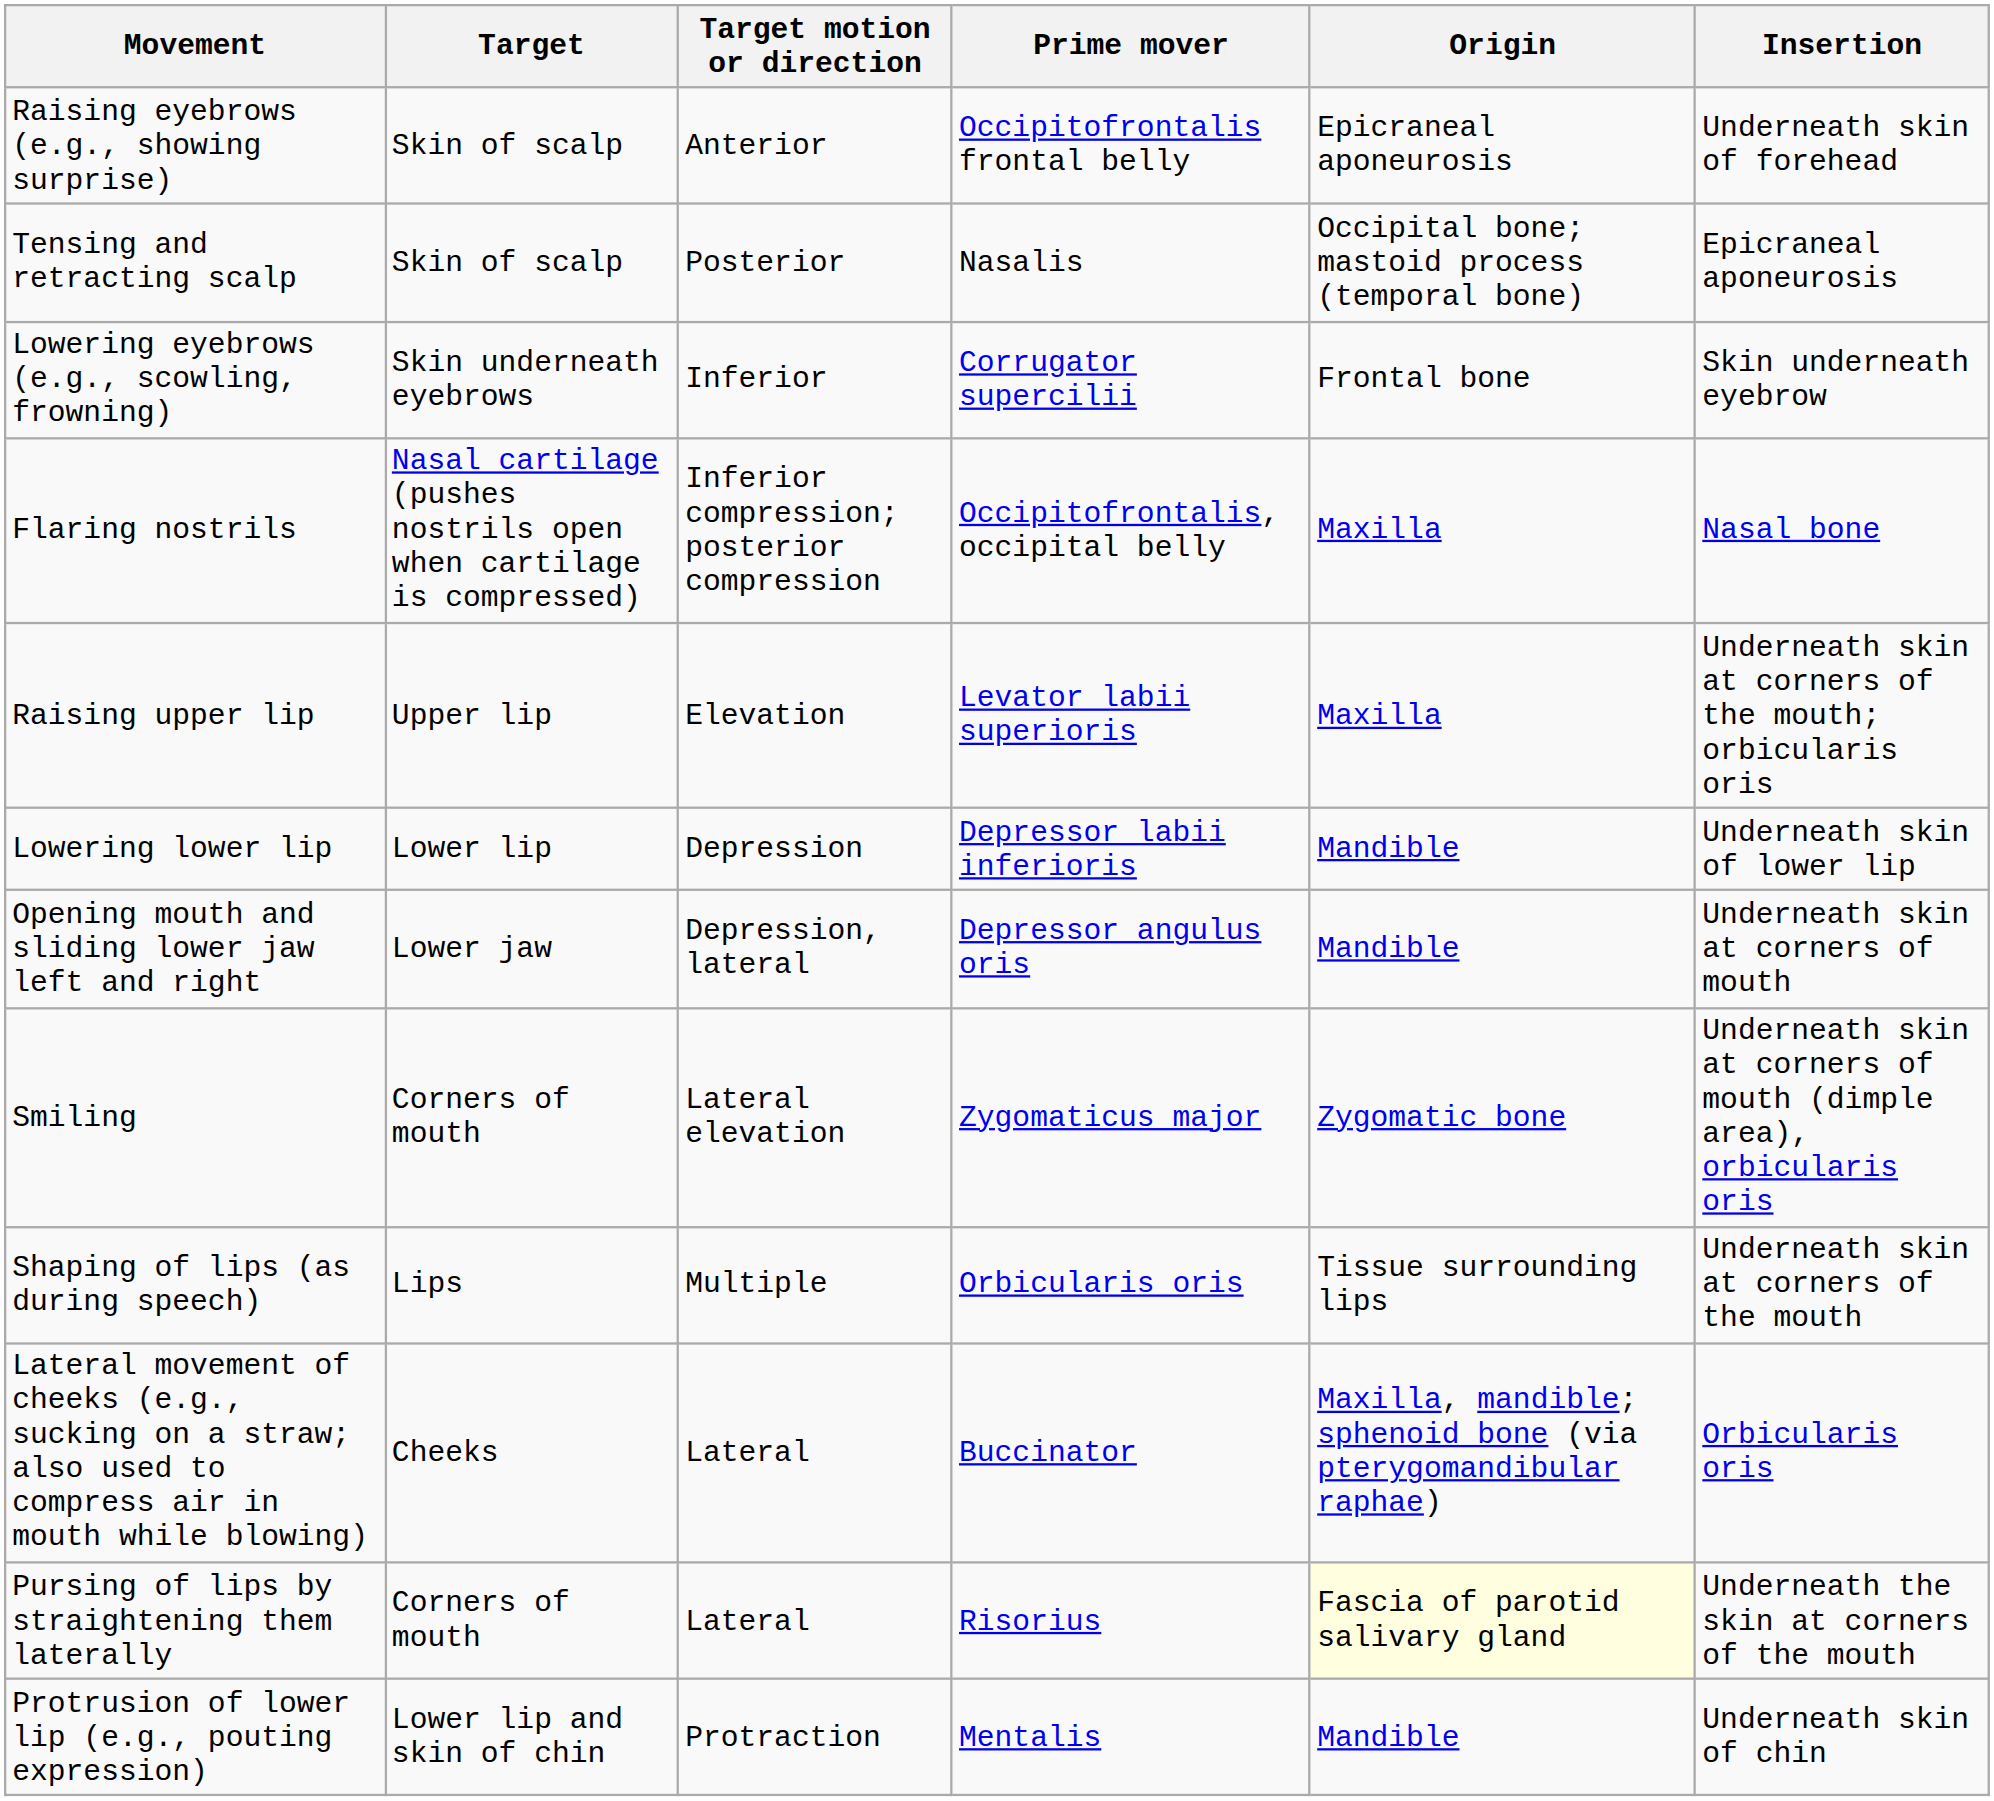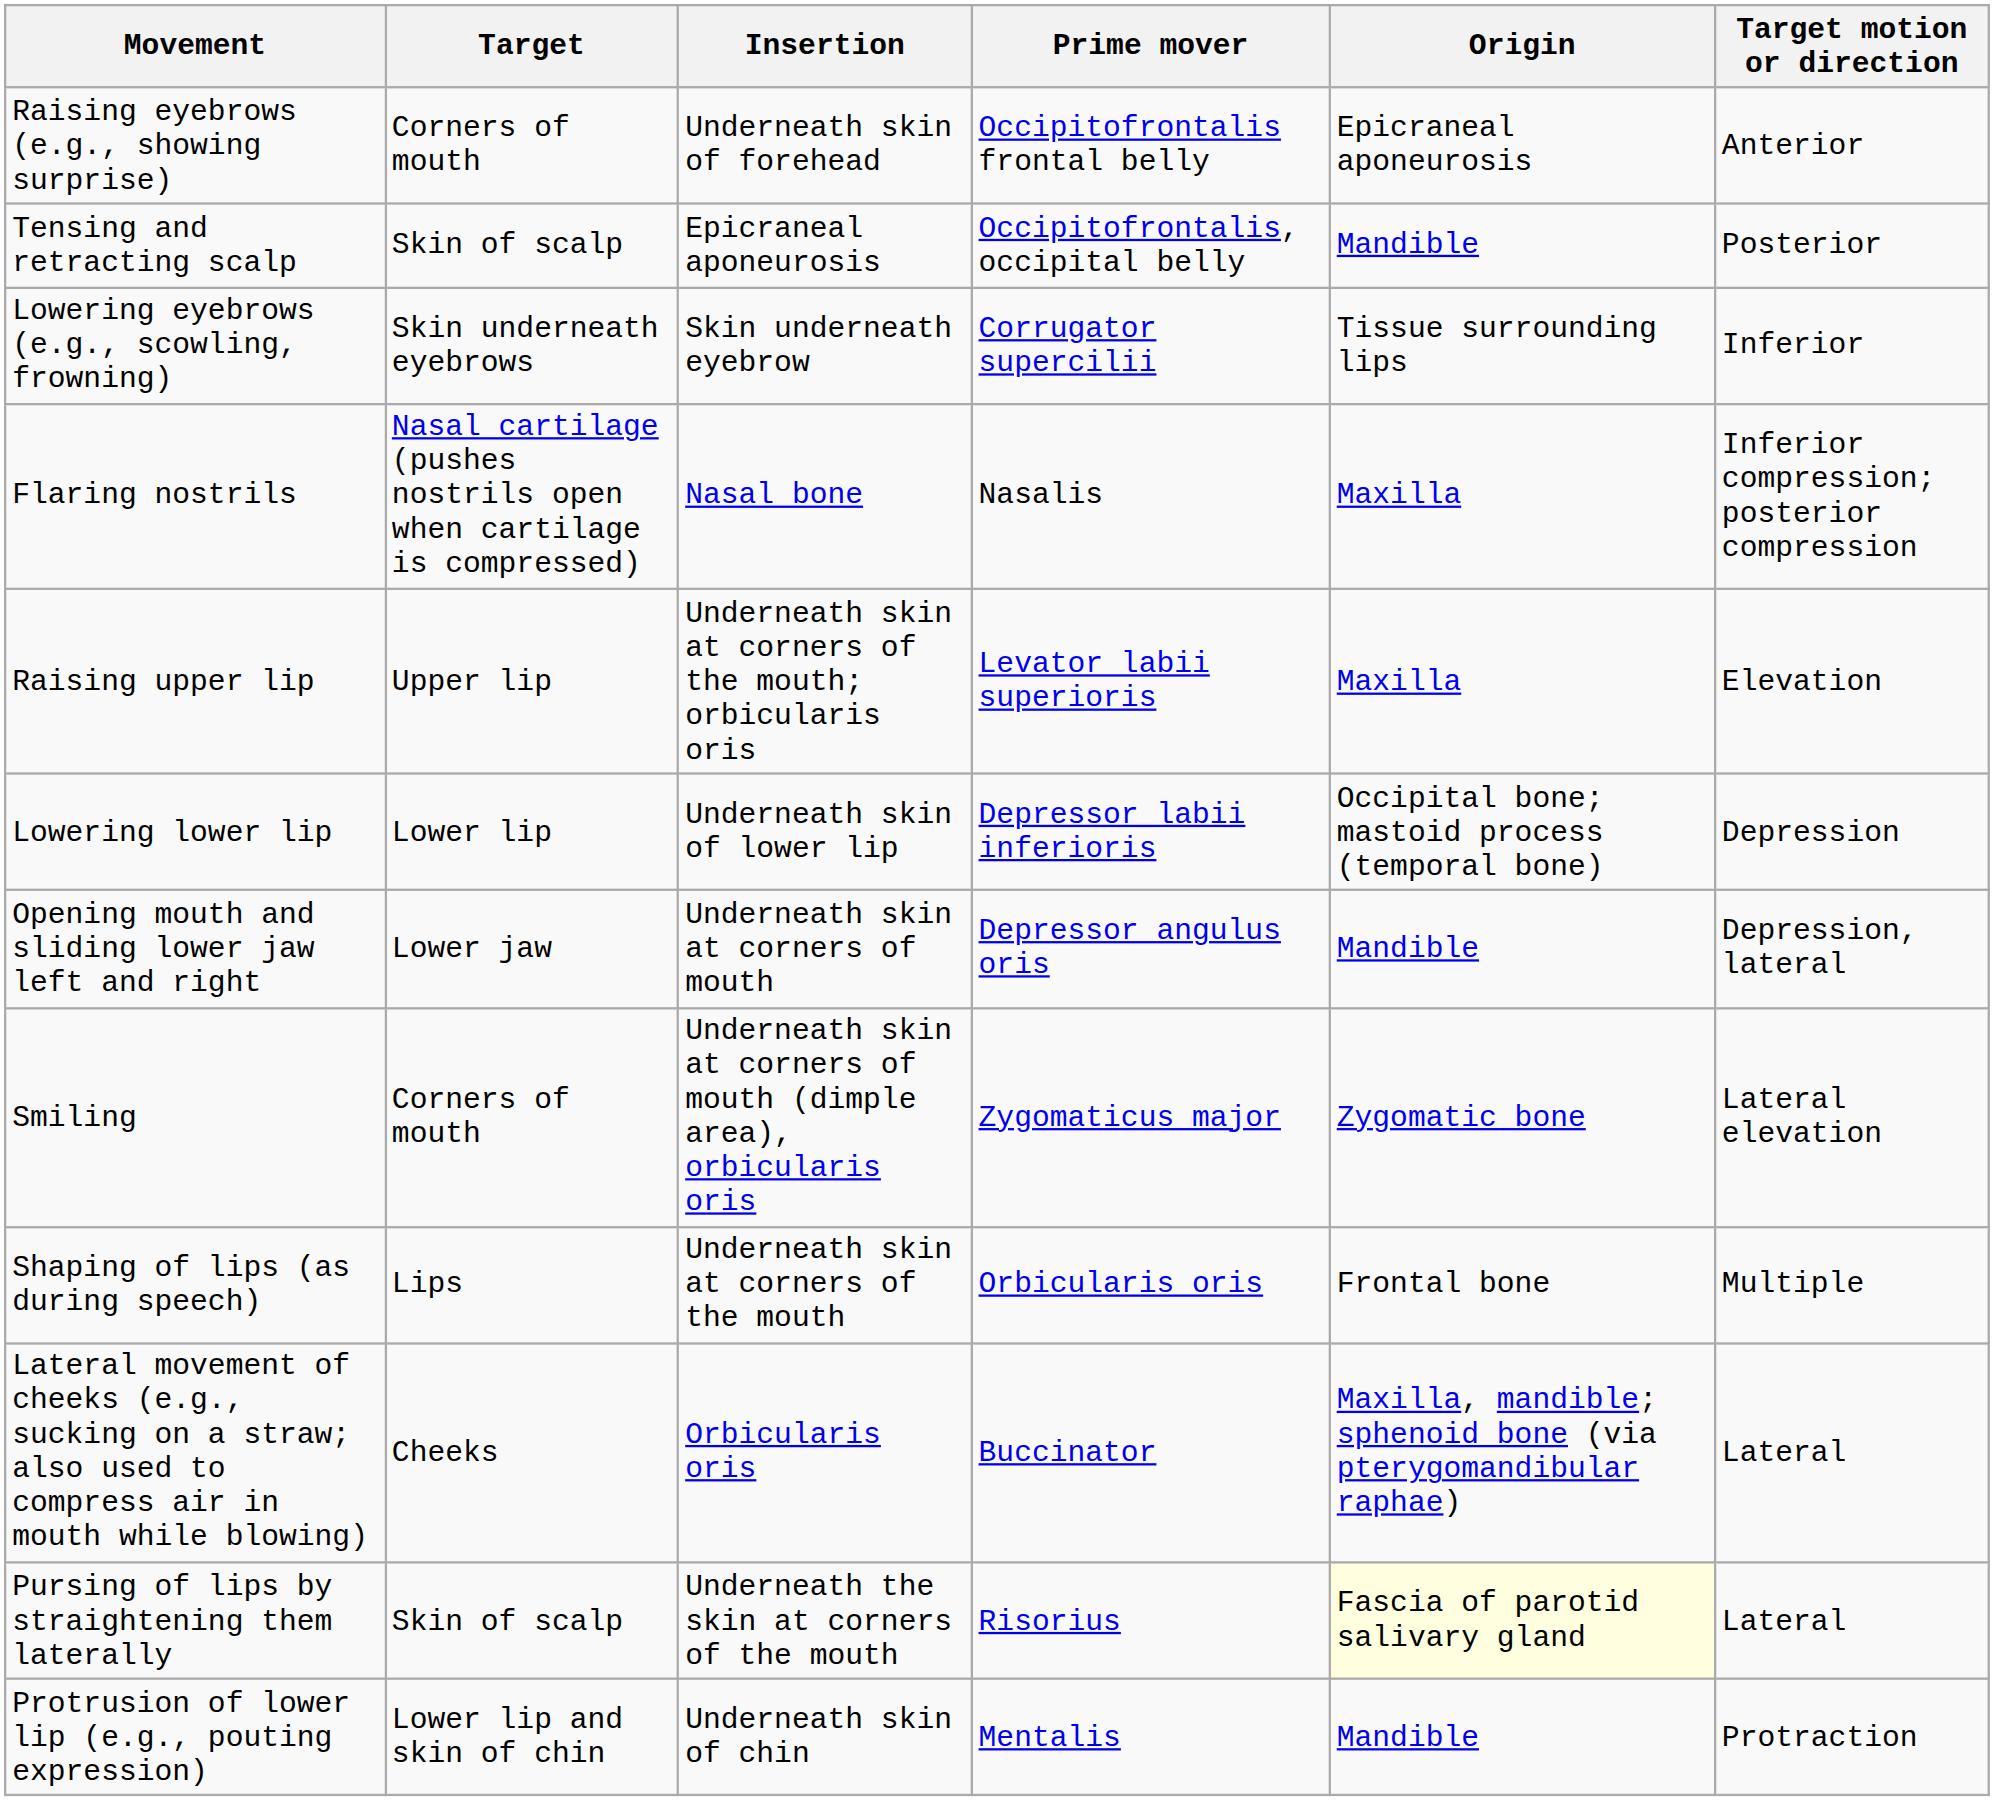columns swapped: Target motion or direction <-> Insertion
Raising eyebrows (e.g., showing surprise) | Target: Skin of scalp -> Corners of mouth
Tensing and retracting scalp | Prime mover: Nasalis -> Occipitofrontalis, occipital belly
Tensing and retracting scalp | Origin: Occipital bone; mastoid process (temporal bone) -> Mandible
Lowering eyebrows (e.g., scowling, frowning) | Origin: Frontal bone -> Tissue surrounding lips
Flaring nostrils | Prime mover: Occipitofrontalis, occipital belly -> Nasalis
Lowering lower lip | Origin: Mandible -> Occipital bone; mastoid process (temporal bone)
Shaping of lips (as during speech) | Origin: Tissue surrounding lips -> Frontal bone
Pursing of lips by straightening them laterally | Target: Corners of mouth -> Skin of scalp
